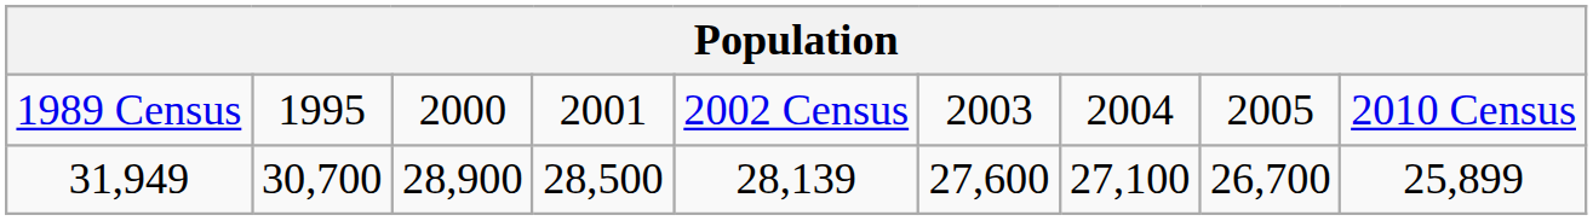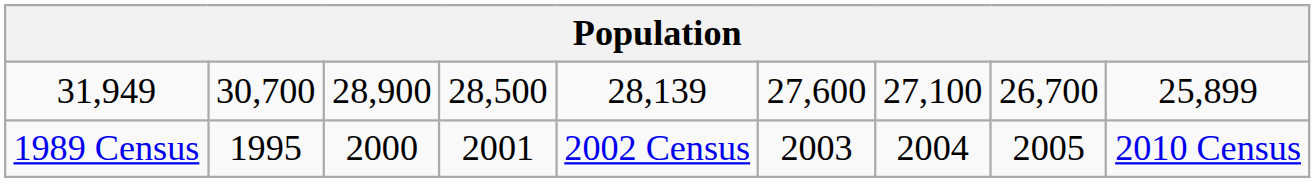rows swapped: 1989 Census <-> 31,949
